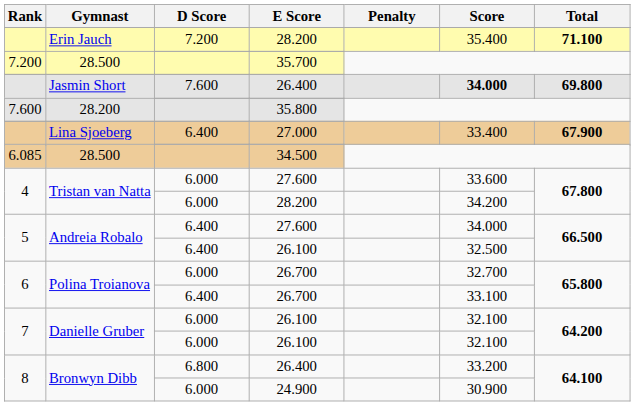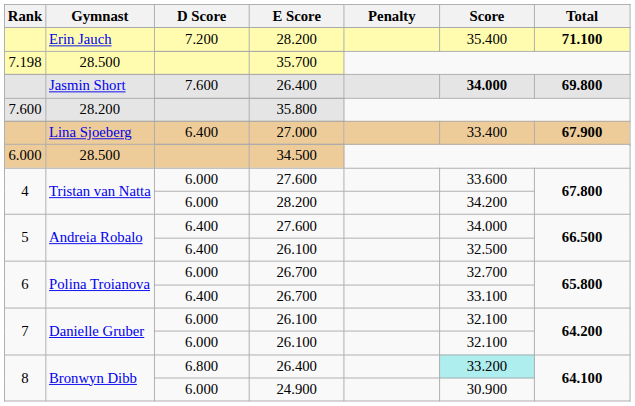28.500 / 35.700 | Rank: 7.200 -> 7.198
28.500 / 34.500 | Rank: 6.085 -> 6.000
Bronwyn Dibb / 26.400 | Score: no background -> paleturquoise background
